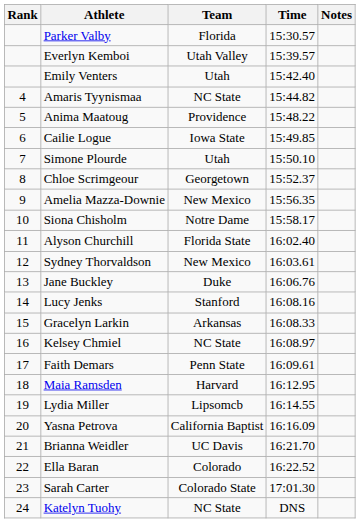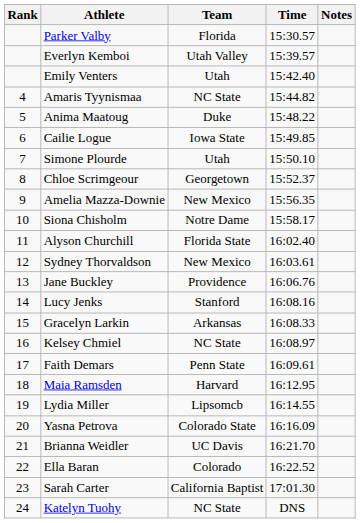Anima Maatoug | Team: Providence -> Duke
Jane Buckley | Team: Duke -> Providence
Yasna Petrova | Team: California Baptist -> Colorado State
Sarah Carter | Team: Colorado State -> California Baptist
